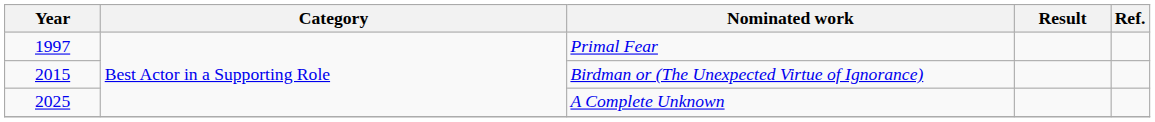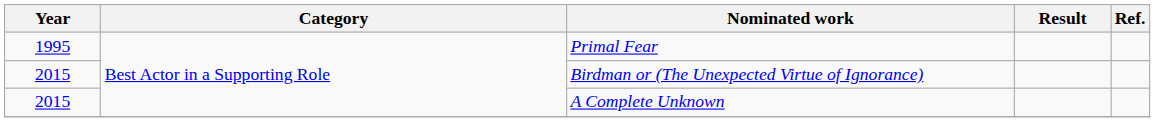Primal Fear | Year: 1997 -> 1995
A Complete Unknown | Year: 2025 -> 2015
